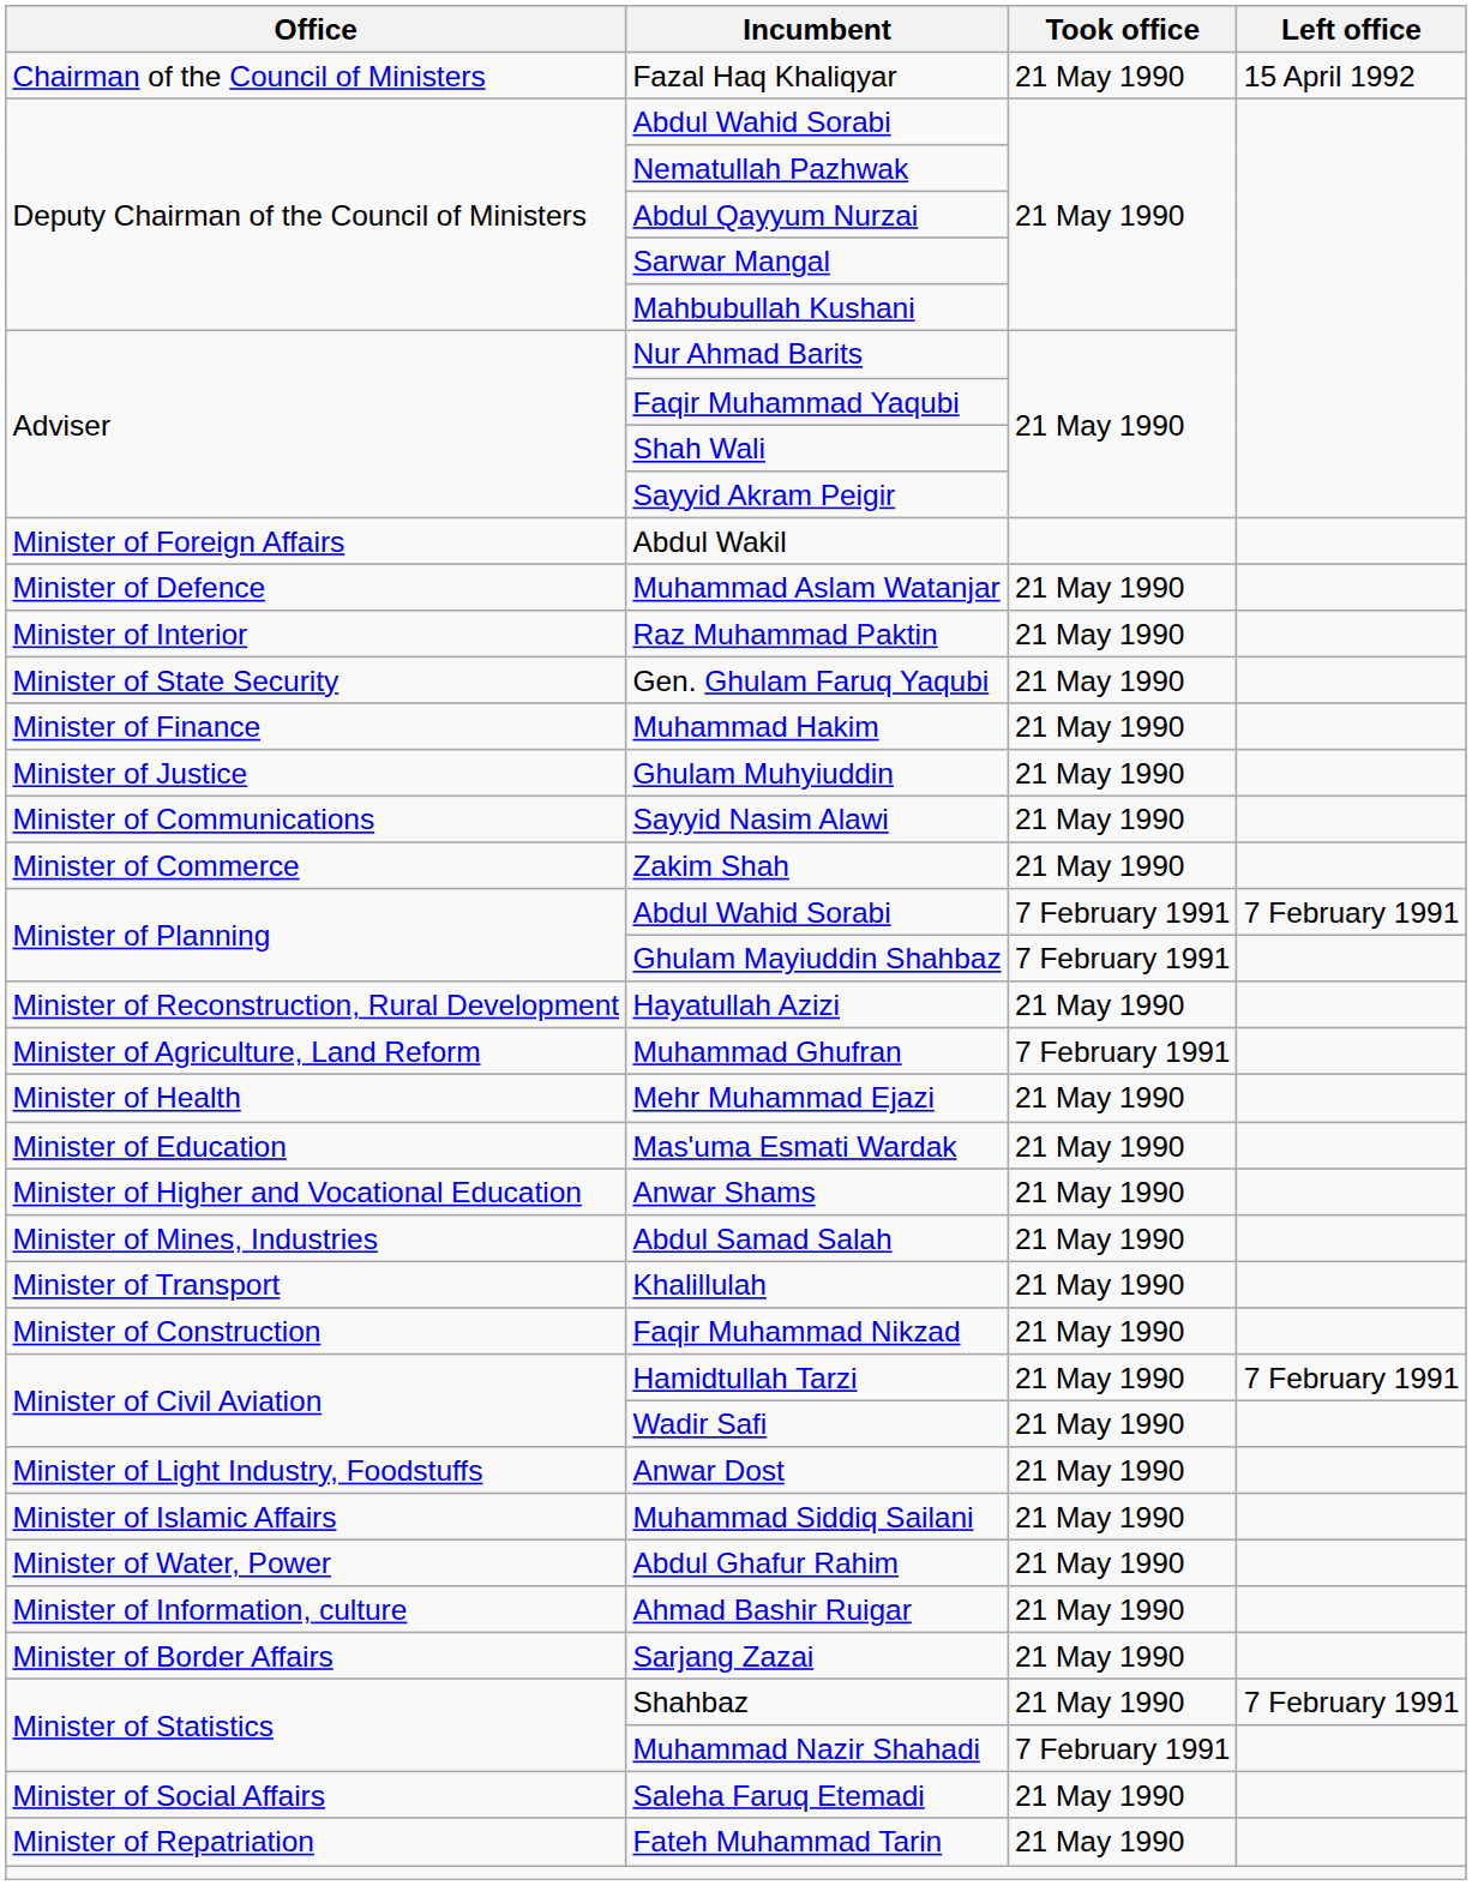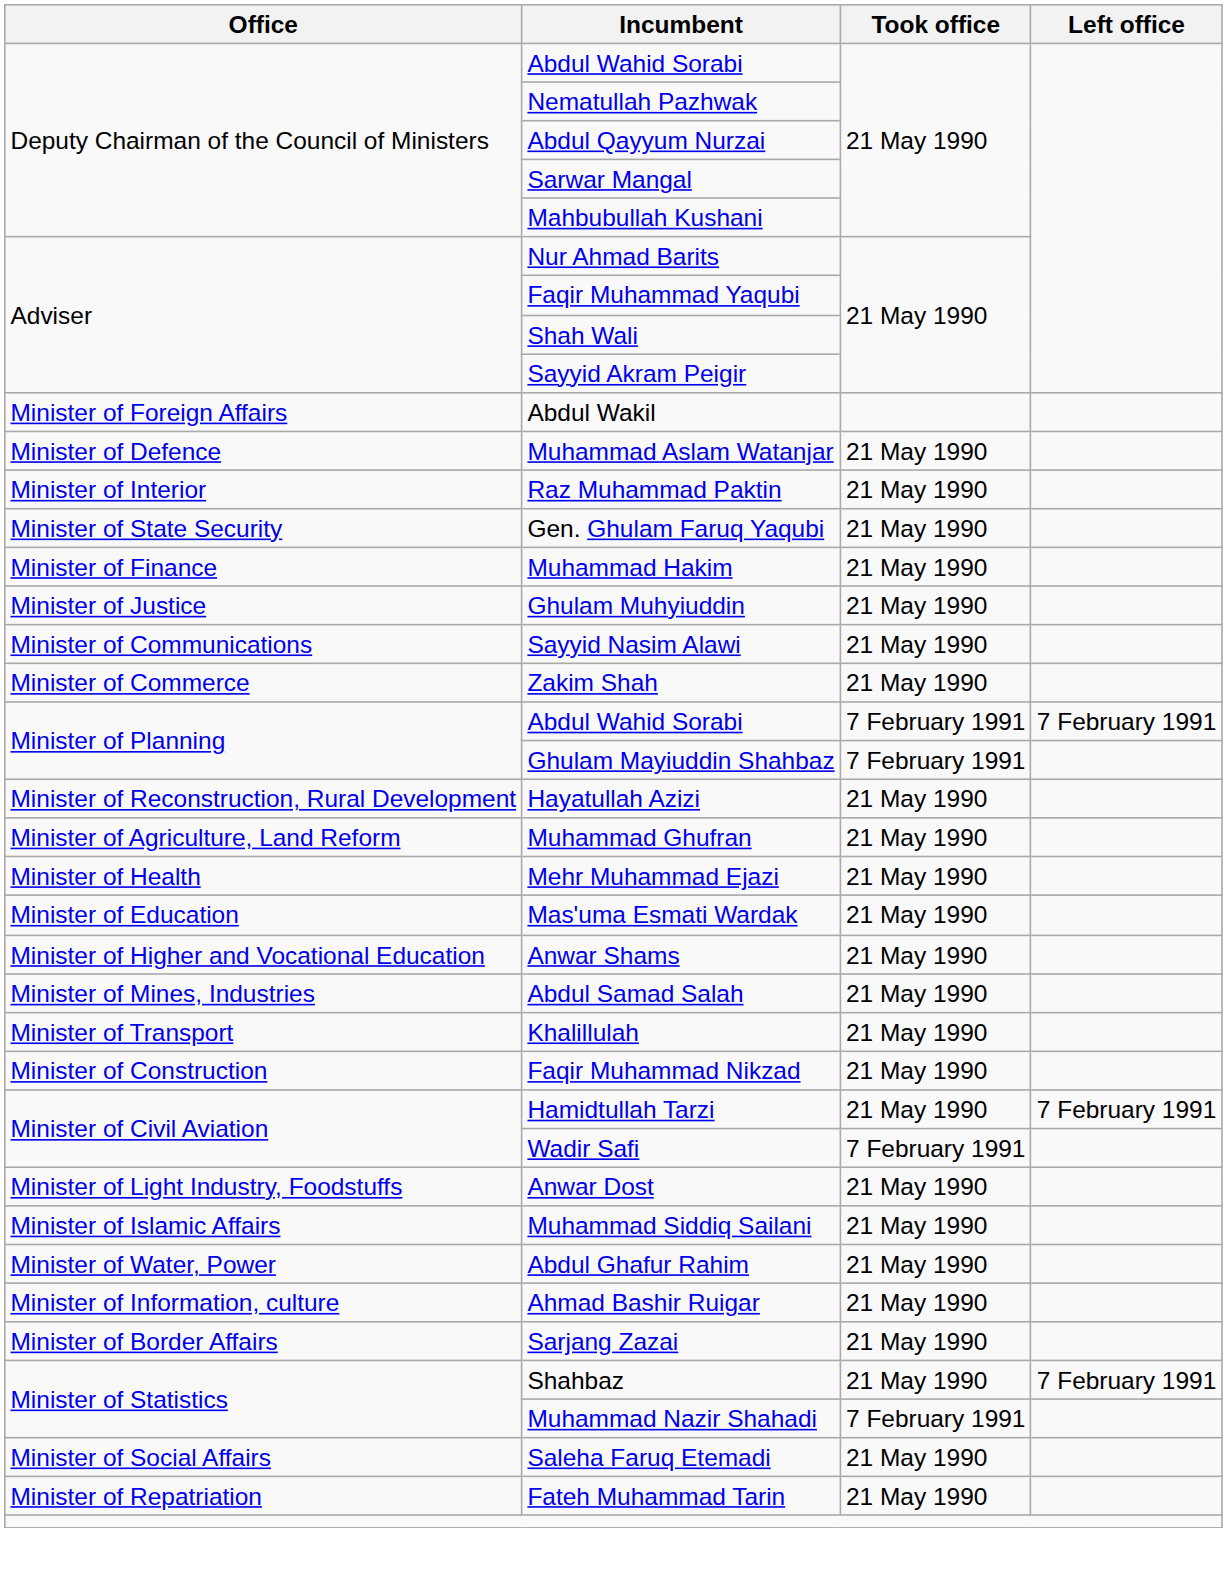- row: Chairman of the Council of Ministers | Fazal Haq Khaliqyar | 21 May 1990 | 15 April 1992
Muhammad Ghufran | Took office: 7 February 1991 -> 21 May 1990
Wadir Safi | Took office: 21 May 1990 -> 7 February 1991
